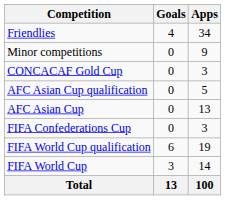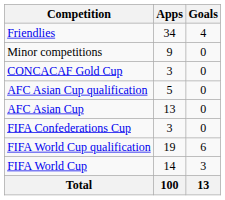columns swapped: Apps <-> Goals
